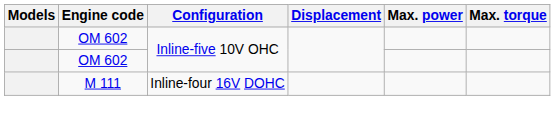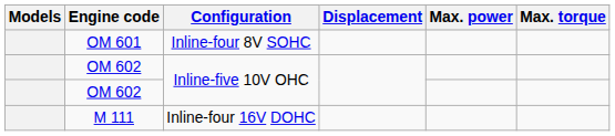+ row: OM 601 | Inline-four 8V SOHC
